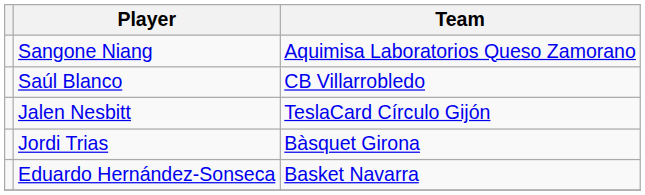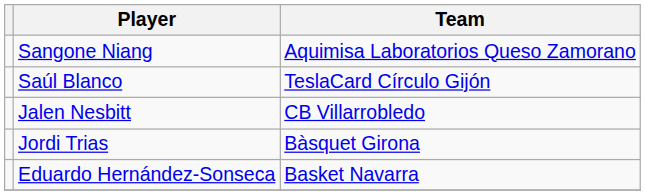Saúl Blanco | Team: CB Villarrobledo -> TeslaCard Círculo Gijón
Jalen Nesbitt | Team: TeslaCard Círculo Gijón -> CB Villarrobledo
